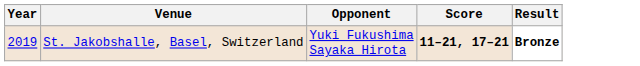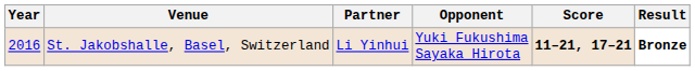+ column: Partner | Li Yinhui
St. Jakobshalle, Basel, Switzerland | Year: 2019 -> 2016
